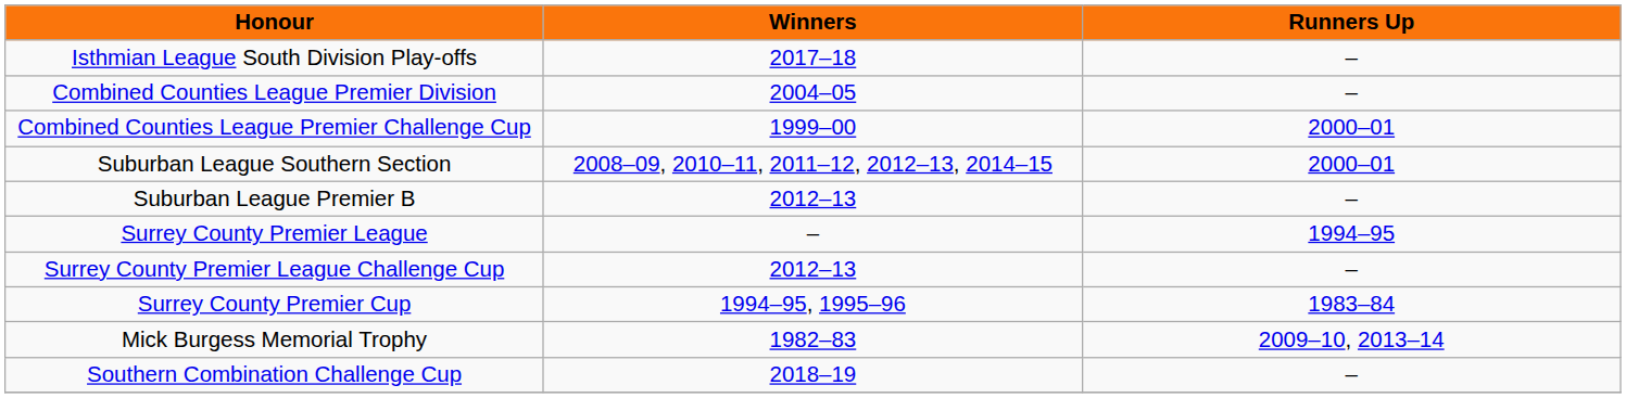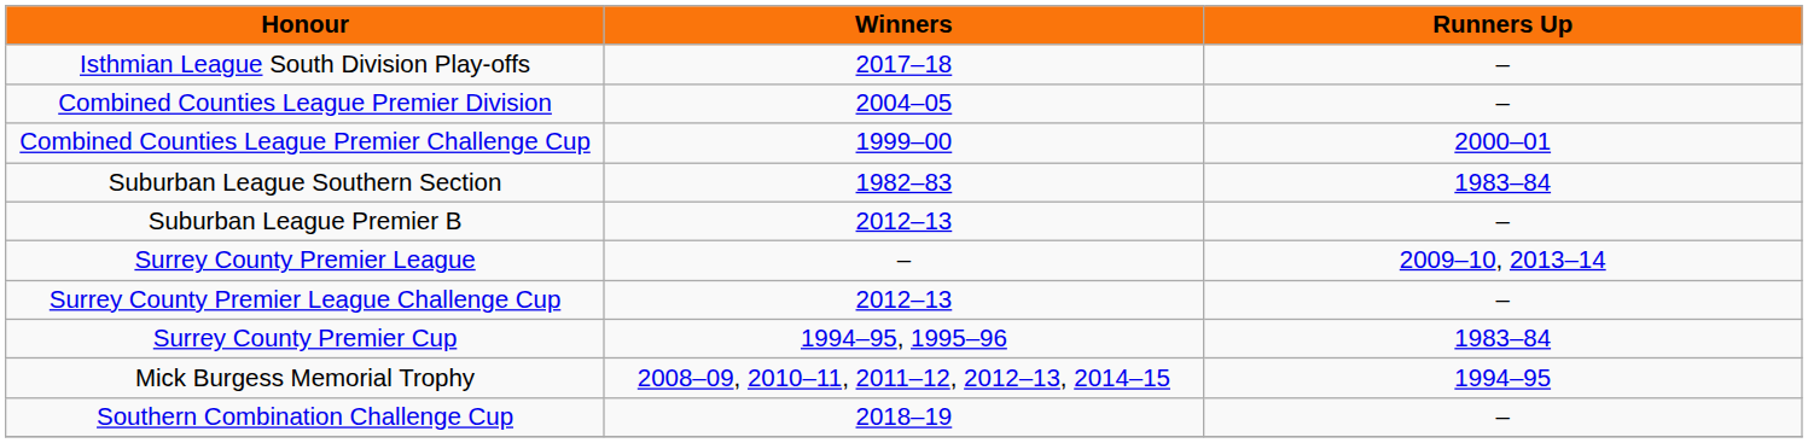Suburban League Southern Section | Winners: 2008–09, 2010–11, 2011–12, 2012–13, 2014–15 -> 1982–83
Suburban League Southern Section | Runners Up: 2000–01 -> 1983–84
Surrey County Premier League | Runners Up: 1994–95 -> 2009–10, 2013–14
Mick Burgess Memorial Trophy | Winners: 1982–83 -> 2008–09, 2010–11, 2011–12, 2012–13, 2014–15
Mick Burgess Memorial Trophy | Runners Up: 2009–10, 2013–14 -> 1994–95
